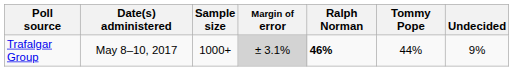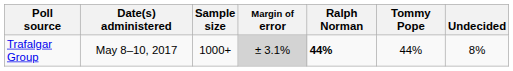Trafalgar Group | Ralph Norman: 46% -> 44%
Trafalgar Group | Undecided: 9% -> 8%
